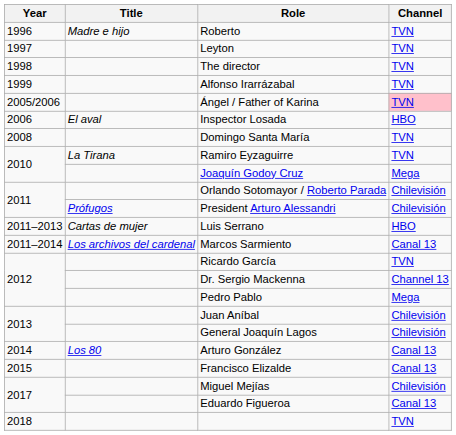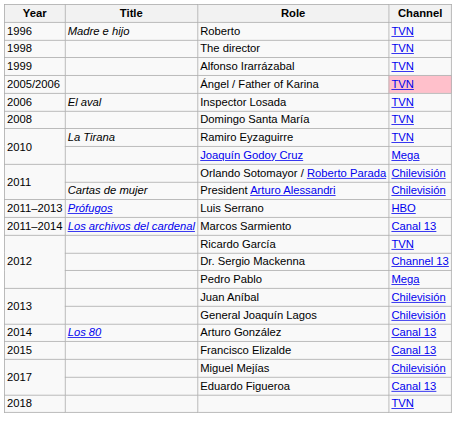- row: 1997 | Leyton | TVN
Inspector Losada | Channel: HBO -> TVN
President Arturo Alessandri | Title: Prófugos -> Cartas de mujer
Luis Serrano | Title: Cartas de mujer -> Prófugos
